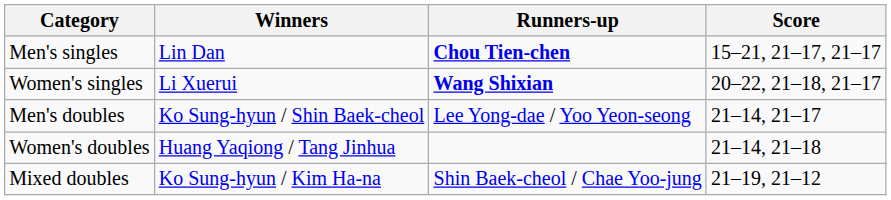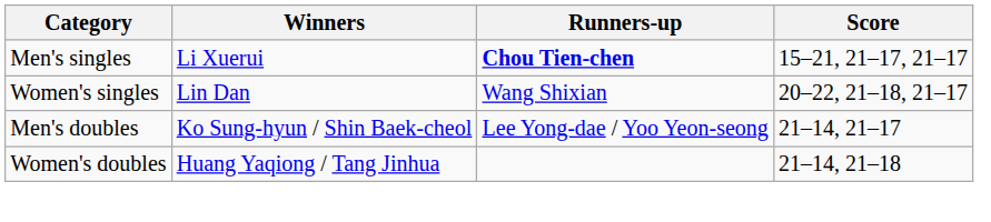Men's singles | Winners: Lin Dan -> Li Xuerui
Women's singles | Winners: Li Xuerui -> Lin Dan
Women's singles | Runners-up: bold -> normal
- row: Mixed doubles | Ko Sung-hyun / Kim Ha-na | Shin Baek-cheol / Chae Yoo-jung | 21–19, 21–12
